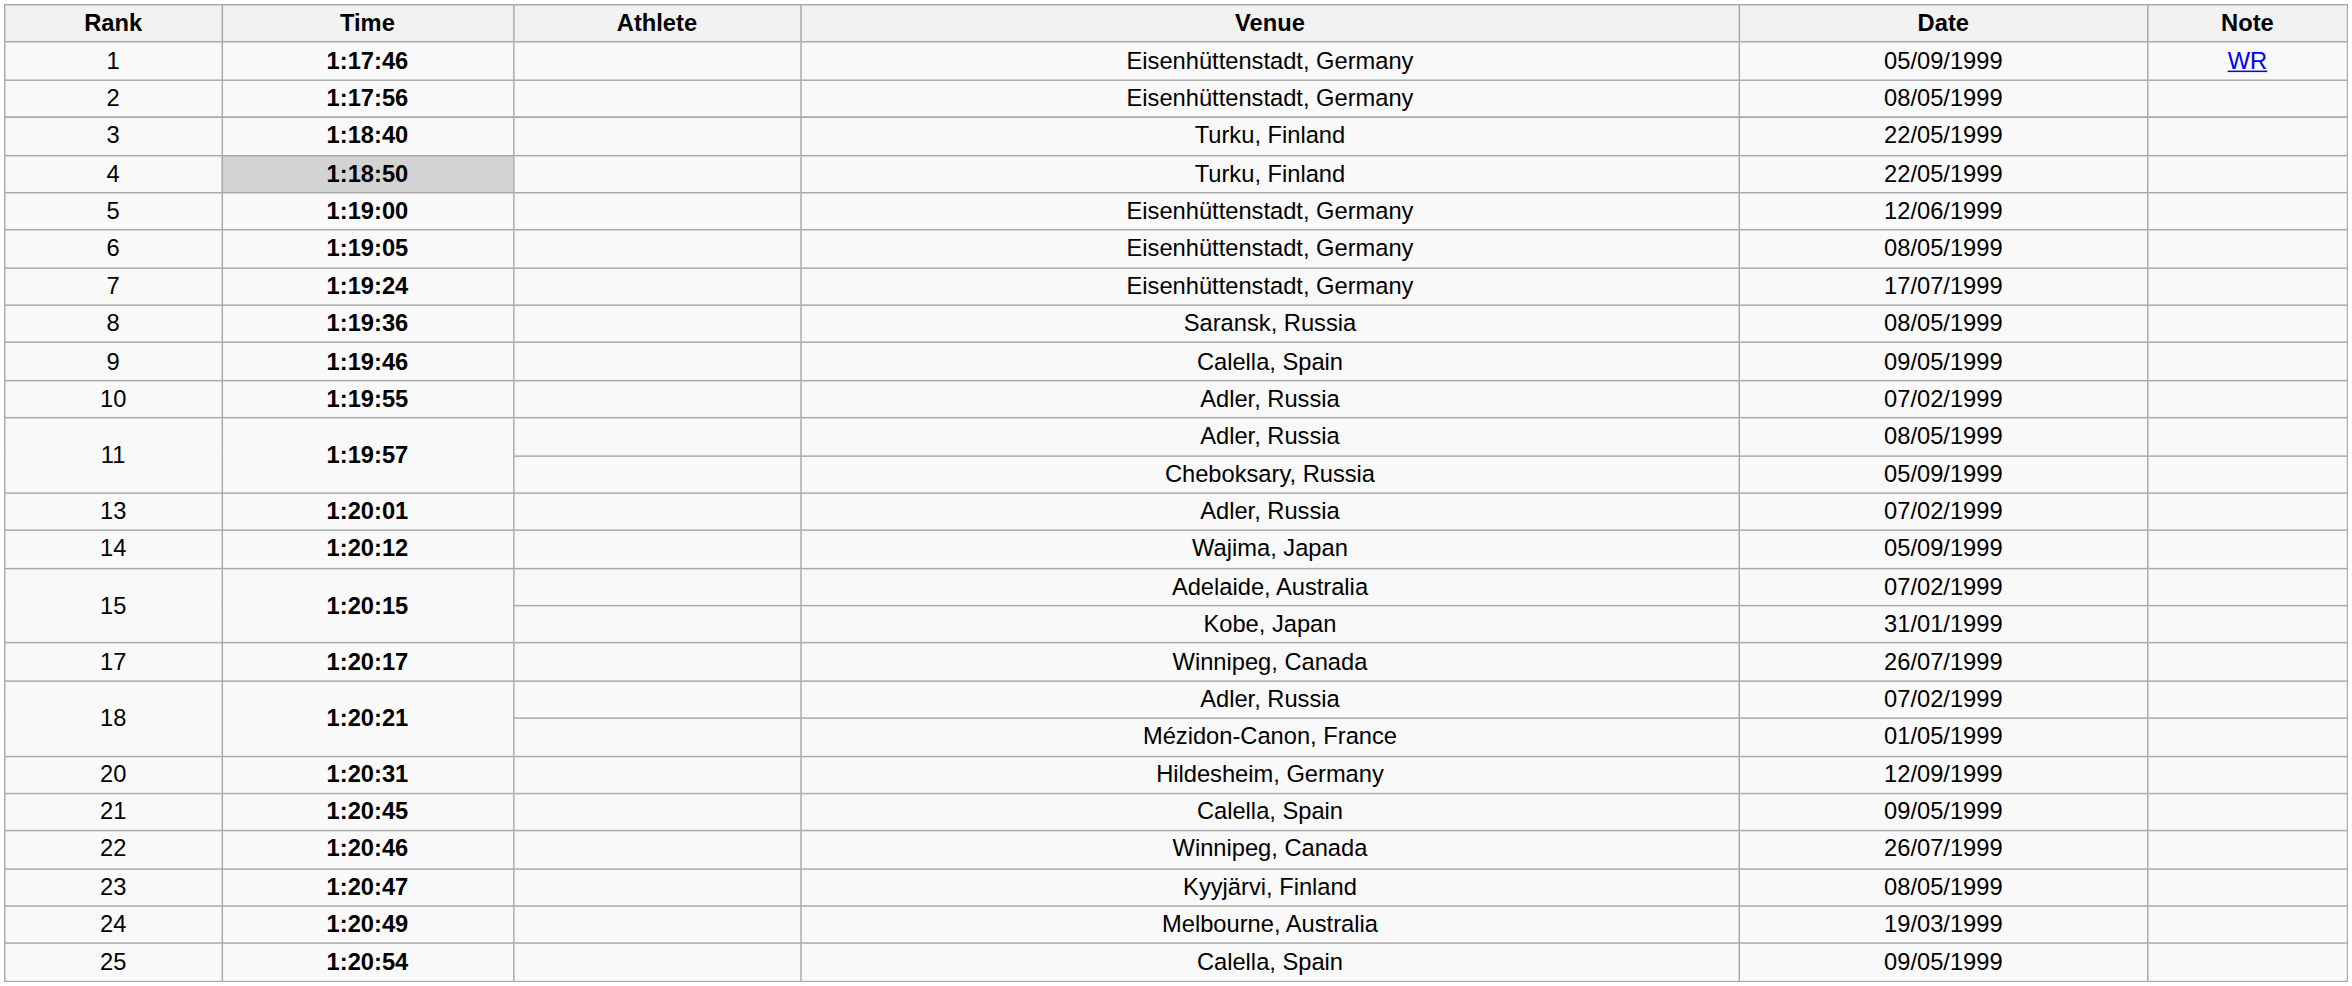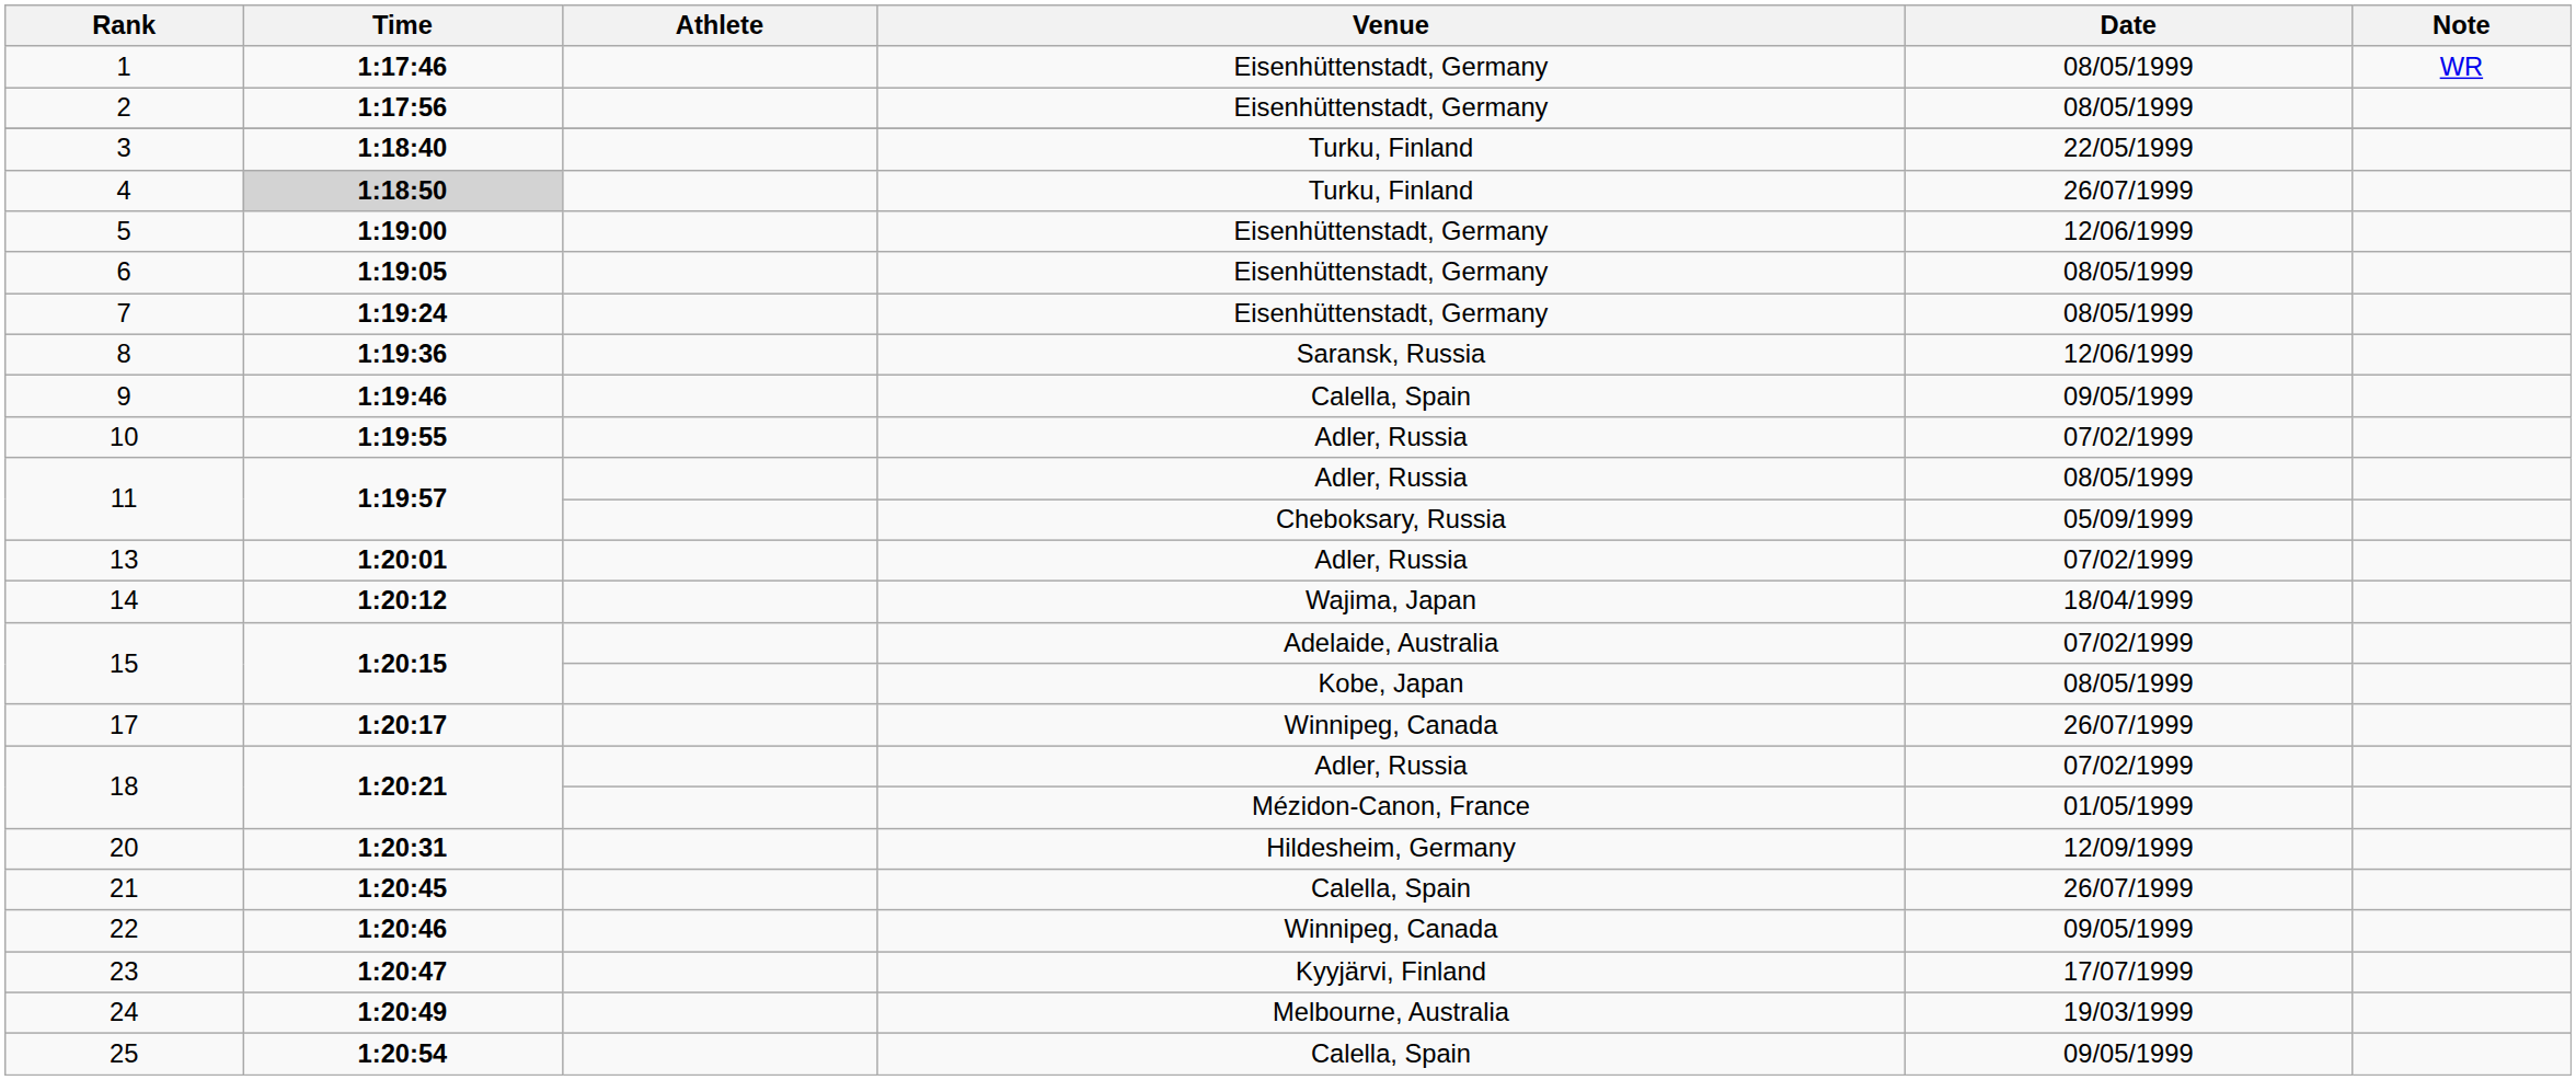1 | Date: 05/09/1999 -> 08/05/1999
4 | Date: 22/05/1999 -> 26/07/1999
7 | Date: 17/07/1999 -> 08/05/1999
8 | Date: 08/05/1999 -> 12/06/1999
14 | Date: 05/09/1999 -> 18/04/1999
15 / Kobe, Japan | Date: 31/01/1999 -> 08/05/1999
21 | Date: 09/05/1999 -> 26/07/1999
22 | Date: 26/07/1999 -> 09/05/1999
23 | Date: 08/05/1999 -> 17/07/1999
